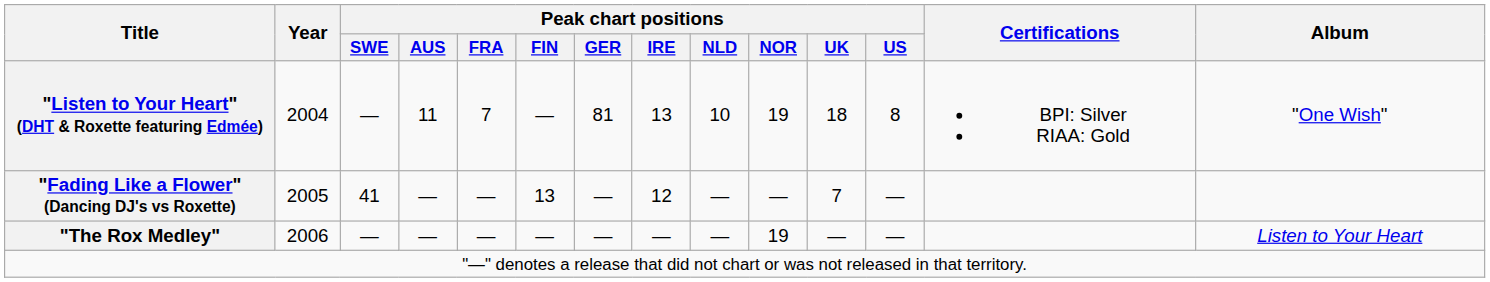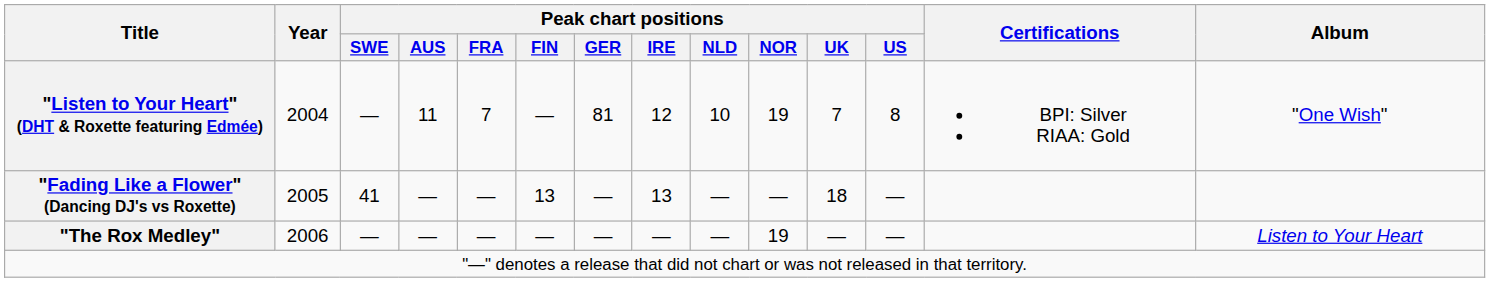"Listen to Your Heart" (DHT & Roxette featuring Edmée) | Peak chart positions / IRE: 13 -> 12
"Listen to Your Heart" (DHT & Roxette featuring Edmée) | Peak chart positions / UK: 18 -> 7
"Fading Like a Flower" (Dancing DJ's vs Roxette) | Peak chart positions / IRE: 12 -> 13
"Fading Like a Flower" (Dancing DJ's vs Roxette) | Peak chart positions / UK: 7 -> 18
